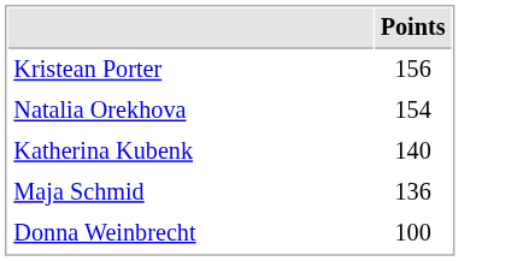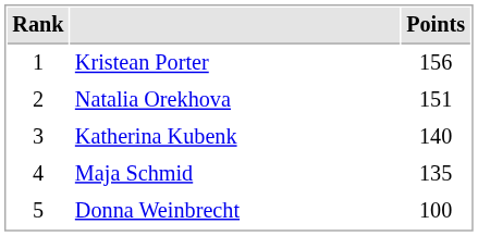+ column: Rank | 1 | 2 | 3 | 4 | 5
Natalia Orekhova | Points: 154 -> 151
Maja Schmid | Points: 136 -> 135
